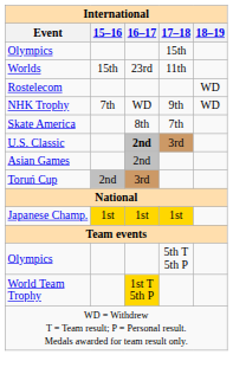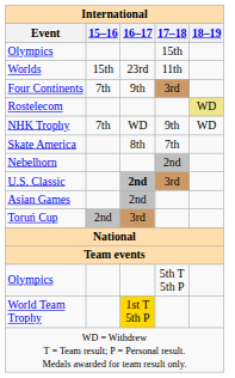+ row: Four Continents | 7th | 9th | 3rd
Rostelecom | 18–19: no background -> khaki background
+ row: Nebelhorn | 2nd
- row: Japanese Champ. | 1st | 1st | 1st
